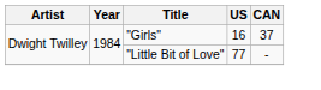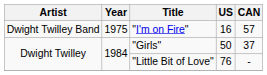+ row: Dwight Twilley Band | 1975 | "I'm on Fire" | 16 | 57
"Girls" | US: 16 -> 50
"Little Bit of Love" | US: 77 -> 76
